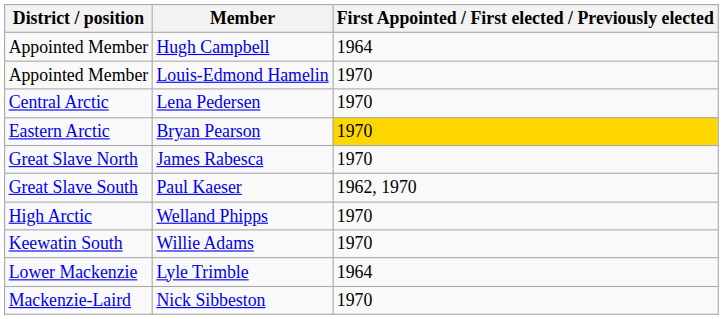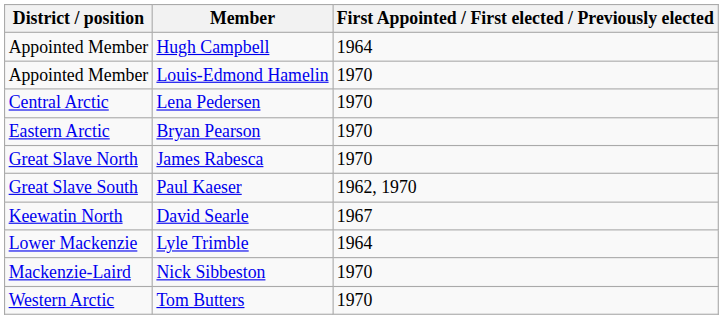Bryan Pearson | First Appointed / First elected / Previously elected: gold background -> no background
- row: High Arctic | Welland Phipps | 1970
- row: Keewatin South | Willie Adams | 1970
+ row: Keewatin North | David Searle | 1967
+ row: Western Arctic | Tom Butters | 1970
